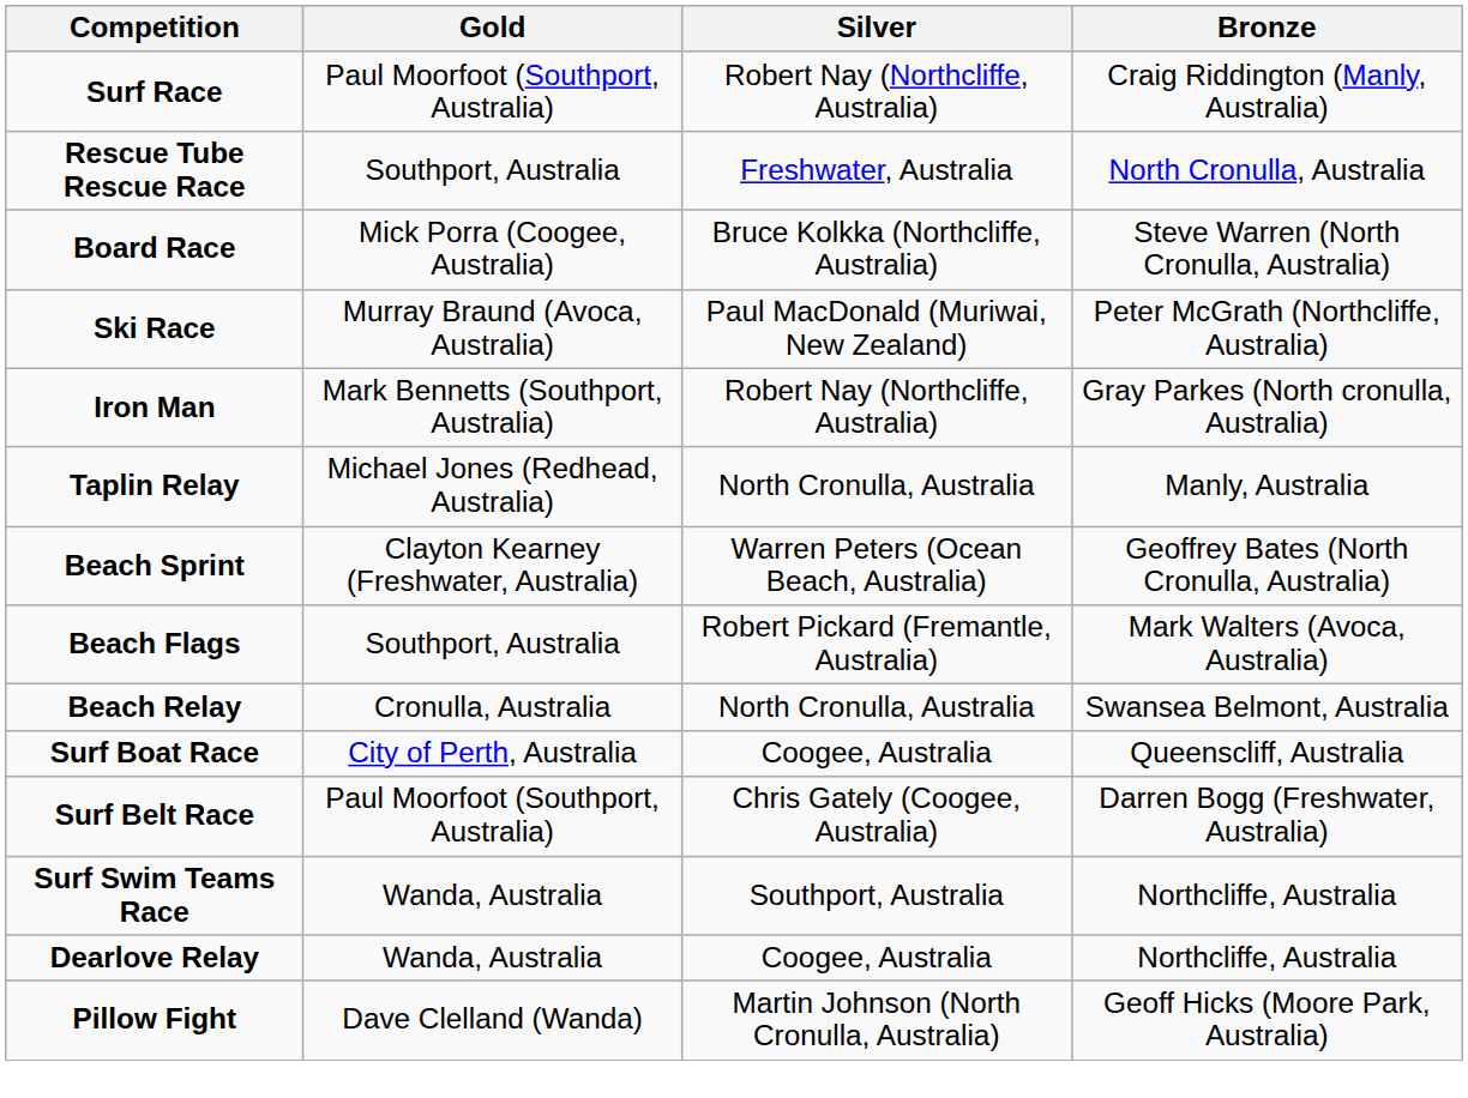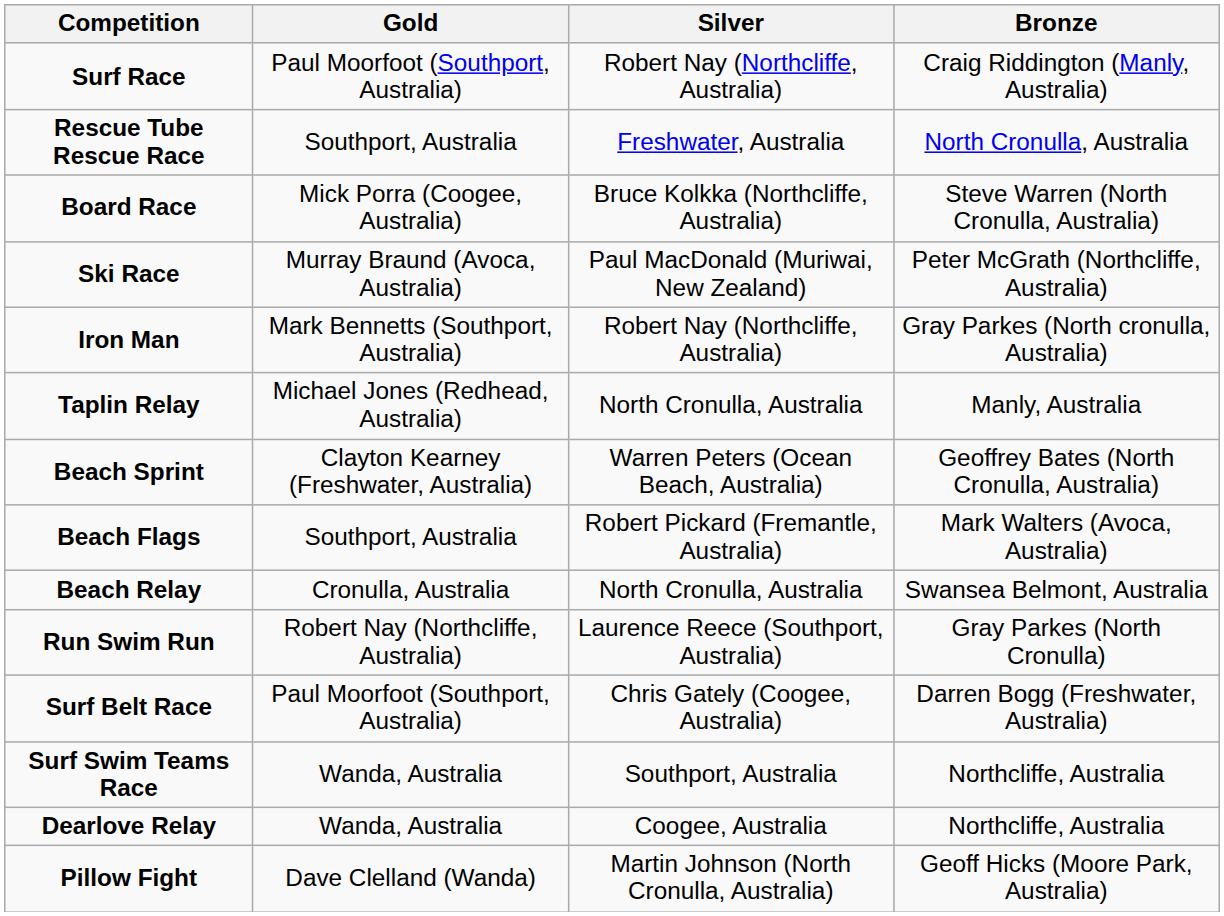- row: Surf Boat Race | City of Perth, Australia | Coogee, Australia | Queenscliff, Australia
+ row: Run Swim Run | Robert Nay (Northcliffe, Australia) | Laurence Reece (Southport, Australia) | Gray Parkes (North Cronulla)
